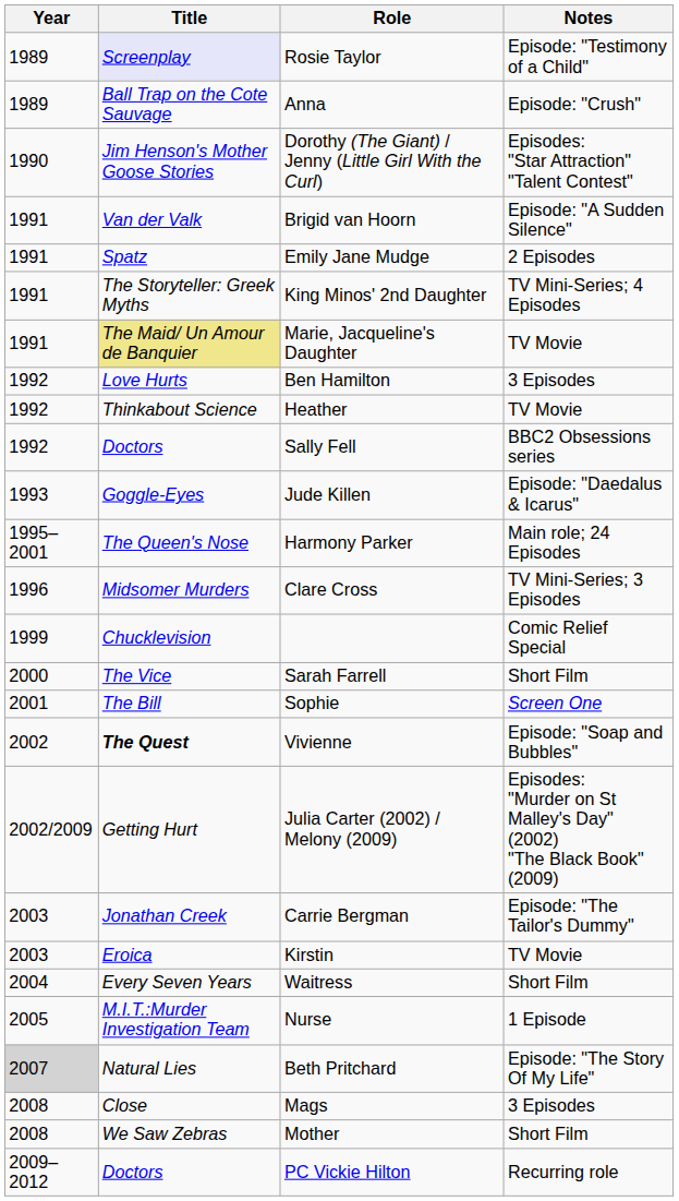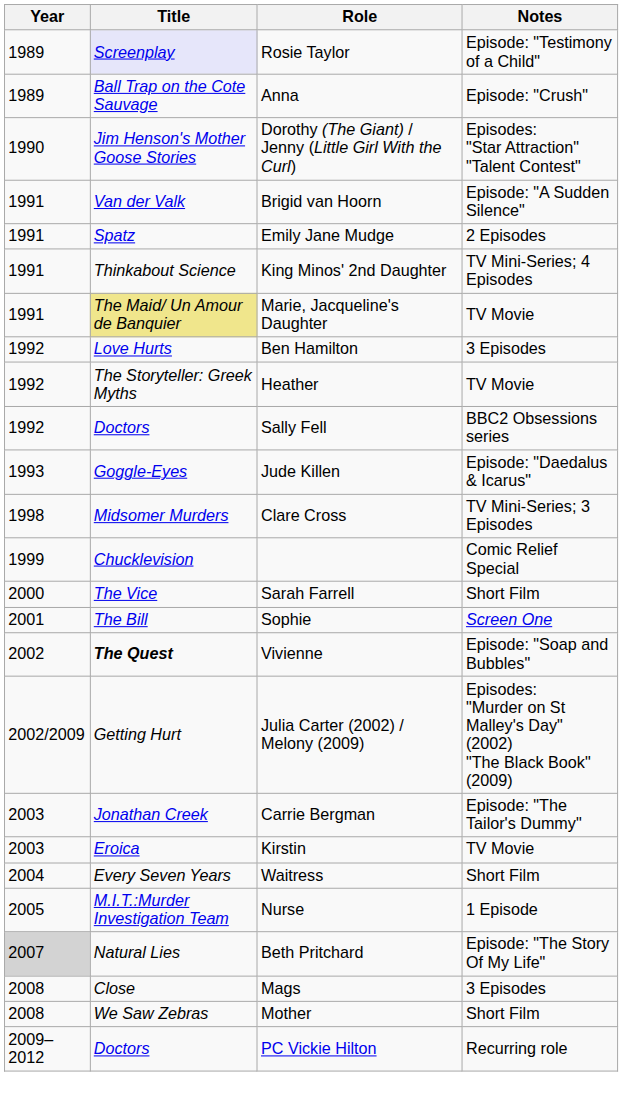King Minos' 2nd Daughter | Title: The Storyteller: Greek Myths -> Thinkabout Science
Heather | Title: Thinkabout Science -> The Storyteller: Greek Myths
- row: 1995–2001 | The Queen's Nose | Harmony Parker | Main role; 24 Episodes
Clare Cross | Year: 1996 -> 1998
